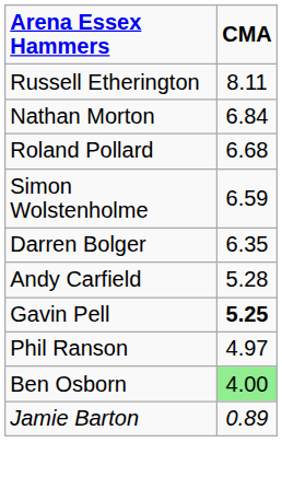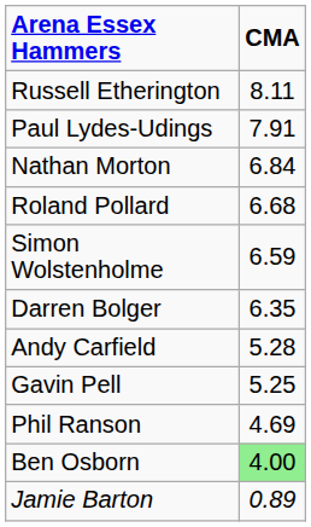+ row: Paul Lydes-Udings | 7.91
Gavin Pell | CMA: bold -> normal
Phil Ranson | CMA: 4.97 -> 4.69
